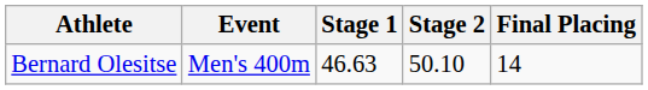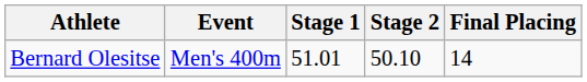Bernard Olesitse | Stage 1: 46.63 -> 51.01
